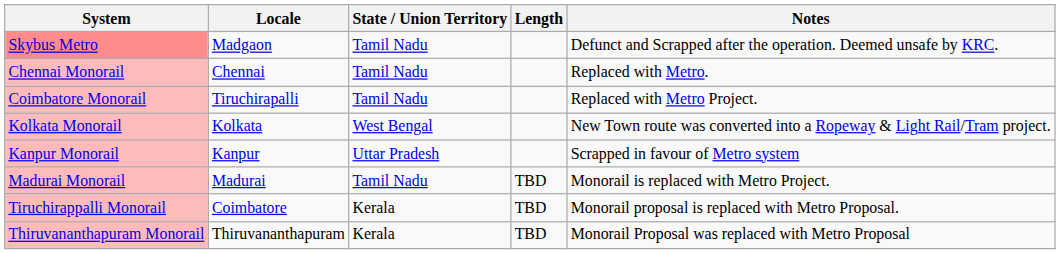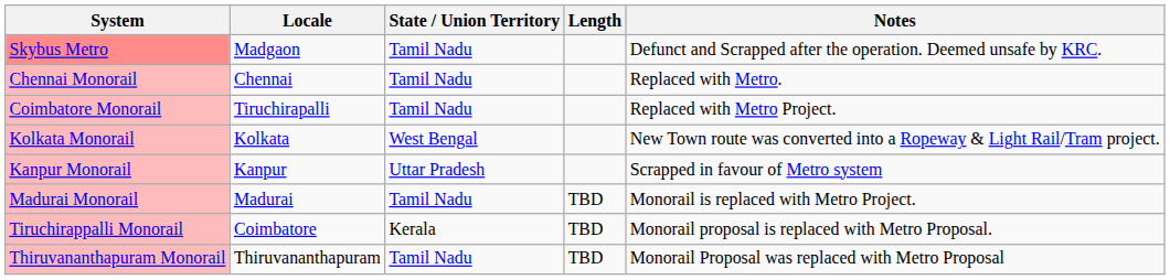Thiruvananthapuram Monorail | State / Union Territory: Kerala -> Tamil Nadu
